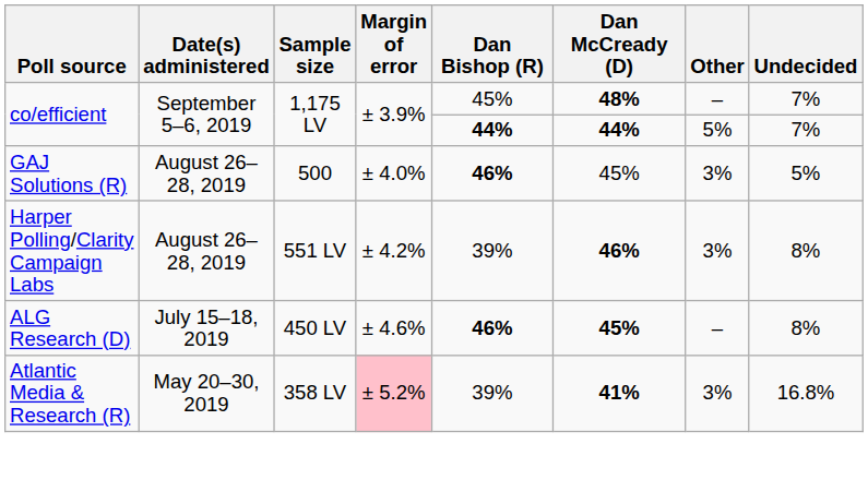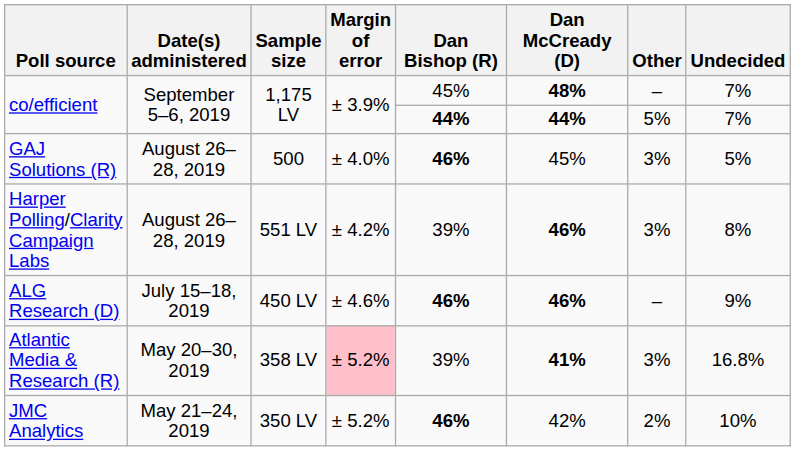ALG Research (D) | Dan McCready (D): 45% -> 46%
ALG Research (D) | Undecided: 8% -> 9%
+ row: JMC Analytics | May 21–24, 2019 | 350 LV | ± 5.2% | 46% | 42% | 2% | 10%
